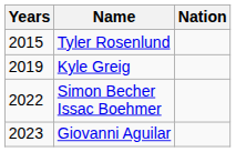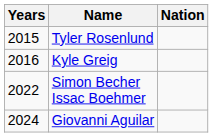Kyle Greig | Years: 2019 -> 2016
Giovanni Aguilar | Years: 2023 -> 2024
